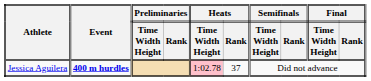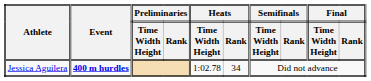Jessica Aguilera | Heats / Time Width Height: pink background -> no background
Jessica Aguilera | Heats / Rank: 37 -> 34
